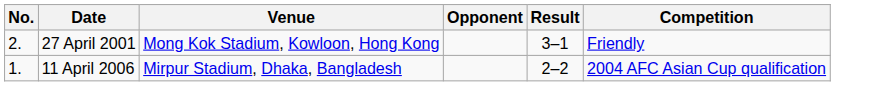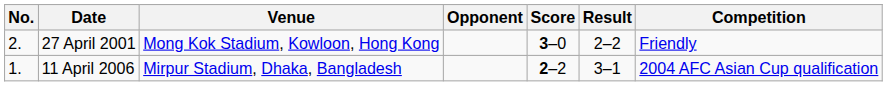+ column: Score | 3–0 | 2–2
27 April 2001 | Result: 3–1 -> 2–2
11 April 2006 | Result: 2–2 -> 3–1
